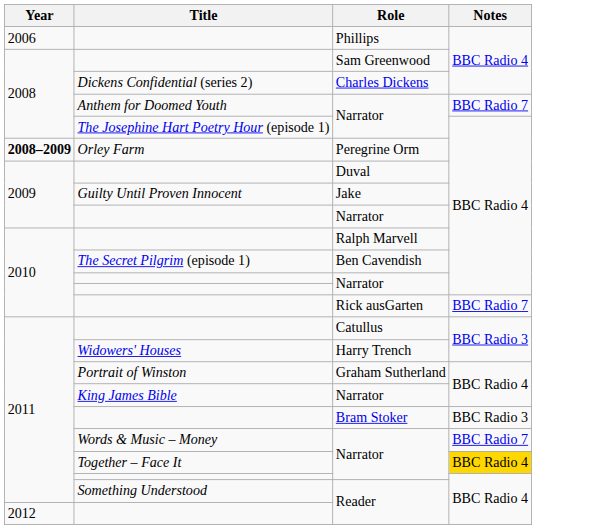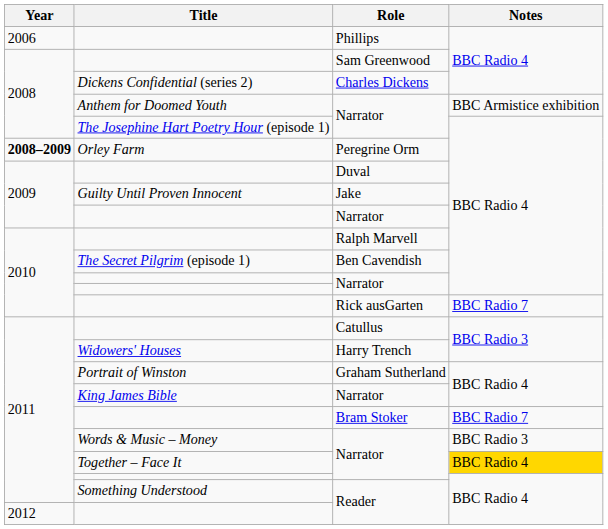Anthem for Doomed Youth / Narrator | Notes: BBC Radio 7 -> BBC Armistice exhibition
Bram Stoker | Notes: BBC Radio 3 -> BBC Radio 7
Words & Music – Money / Narrator | Notes: BBC Radio 7 -> BBC Radio 3
